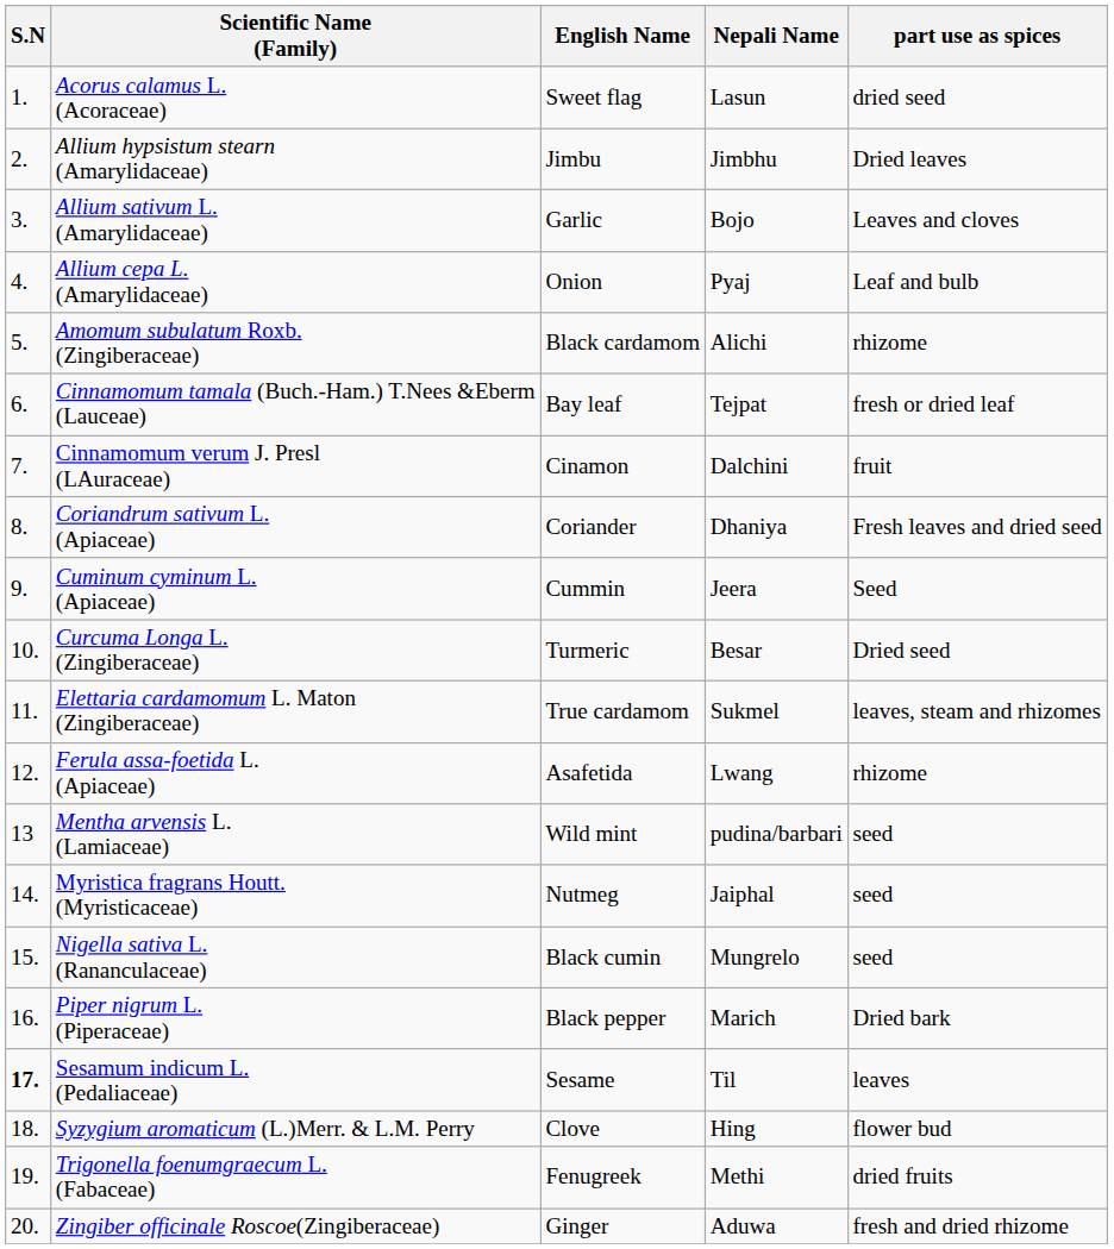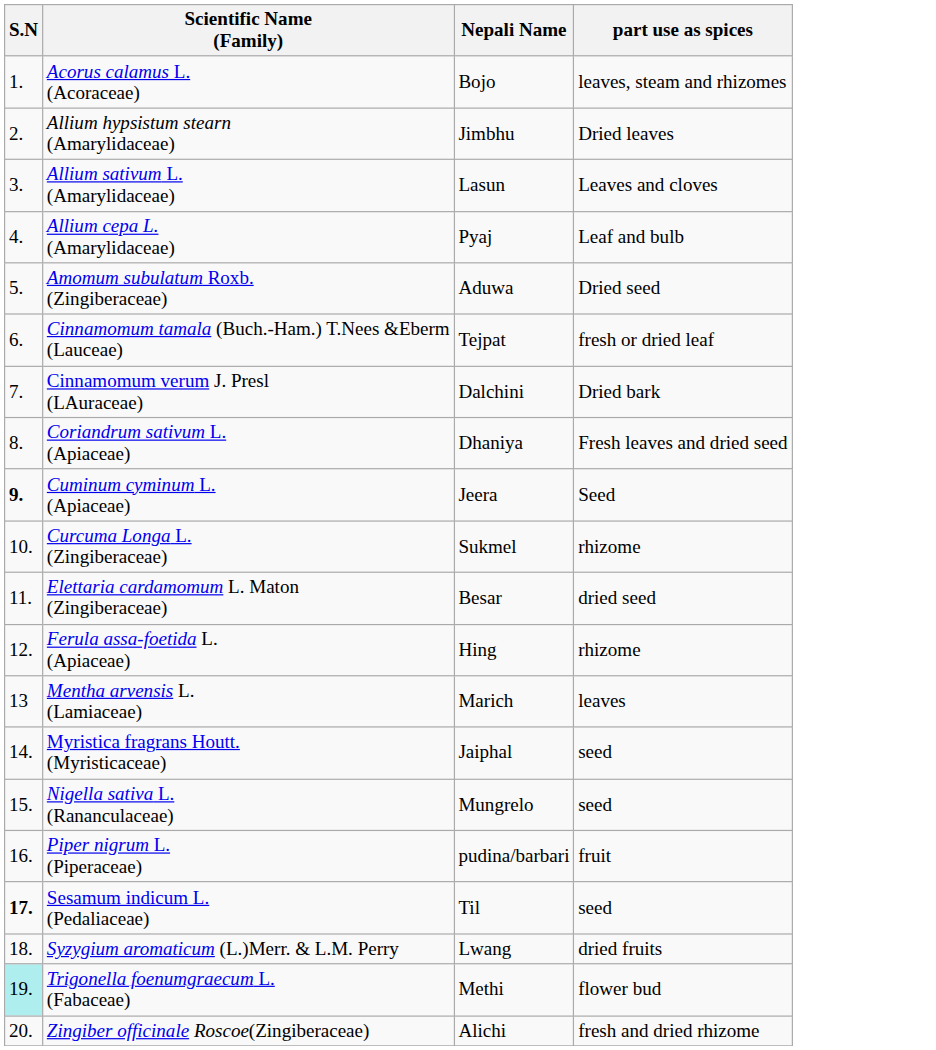- column: English Name | Sweet flag | Jimbu | Garlic | Onion | Black cardamom | Bay leaf | Cinamon | Coriander | Cummin | Turmeric | True cardamom | Asafetida | Wild mint | Nutmeg | Black cumin | Black pepper | Sesame | Clove | Fenugreek | Ginger
Acorus calamus L. (Acoraceae) | Nepali Name: Lasun -> Bojo
Acorus calamus L. (Acoraceae) | part use as spices: dried seed -> leaves, steam and rhizomes
Allium sativum L. (Amarylidaceae) | Nepali Name: Bojo -> Lasun
Amomum subulatum Roxb. (Zingiberaceae) | Nepali Name: Alichi -> Aduwa
Amomum subulatum Roxb. (Zingiberaceae) | part use as spices: rhizome -> Dried seed
Cinnamomum verum J. Presl (LAuraceae) | part use as spices: fruit -> Dried bark
Cuminum cyminum L. (Apiaceae) | S.N: normal -> bold
Curcuma Longa L. (Zingiberaceae) | Nepali Name: Besar -> Sukmel
Curcuma Longa L. (Zingiberaceae) | part use as spices: Dried seed -> rhizome
Elettaria cardamomum L. Maton (Zingiberaceae) | Nepali Name: Sukmel -> Besar
Elettaria cardamomum L. Maton (Zingiberaceae) | part use as spices: leaves, steam and rhizomes -> dried seed
Ferula assa-foetida L. (Apiaceae) | Nepali Name: Lwang -> Hing
Mentha arvensis L. (Lamiaceae) | Nepali Name: pudina/barbari -> Marich
Mentha arvensis L. (Lamiaceae) | part use as spices: seed -> leaves
Piper nigrum L. (Piperaceae) | Nepali Name: Marich -> pudina/barbari
Piper nigrum L. (Piperaceae) | part use as spices: Dried bark -> fruit
Sesamum indicum L. (Pedaliaceae) | part use as spices: leaves -> seed
Syzygium aromaticum (L.)Merr. & L.M. Perry | Nepali Name: Hing -> Lwang
Syzygium aromaticum (L.)Merr. & L.M. Perry | part use as spices: flower bud -> dried fruits
Trigonella foenumgraecum L. (Fabaceae) | S.N: no background -> paleturquoise background
Trigonella foenumgraecum L. (Fabaceae) | part use as spices: dried fruits -> flower bud
Zingiber officinale Roscoe(Zingiberaceae) | Nepali Name: Aduwa -> Alichi
